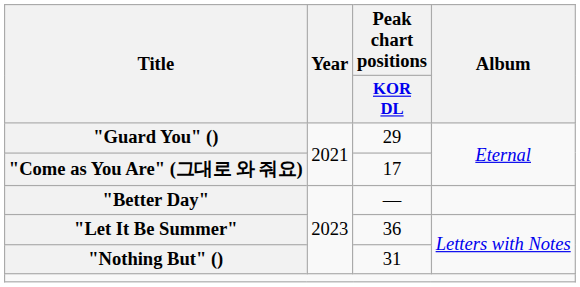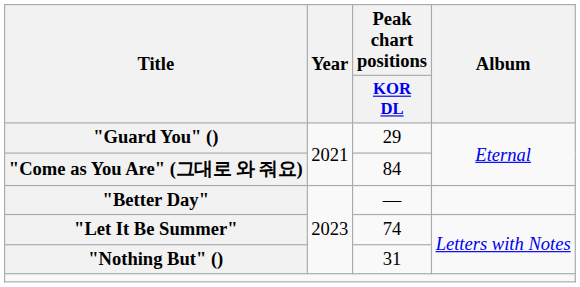"Come as You Are" (그대로 와 줘요) | Peak chart positions / KOR DL: 17 -> 84
"Let It Be Summer" | Peak chart positions / KOR DL: 36 -> 74
